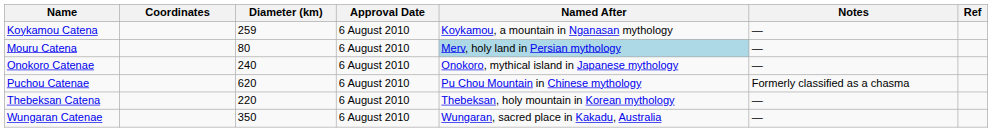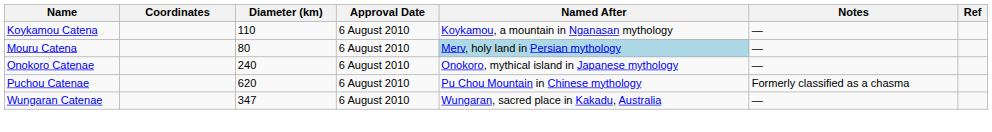Koykamou Catena | Diameter (km): 259 -> 110
- row: Thebeksan Catena | 220 | 6 August 2010 | Thebeksan, holy mountain in Korean mythology | —
Wungaran Catenae | Diameter (km): 350 -> 347
